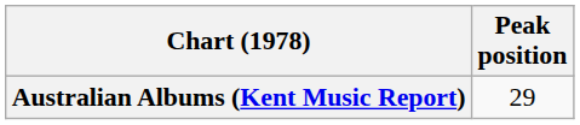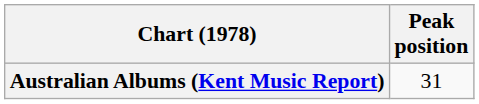Australian Albums (Kent Music Report) | Peak position: 29 -> 31
